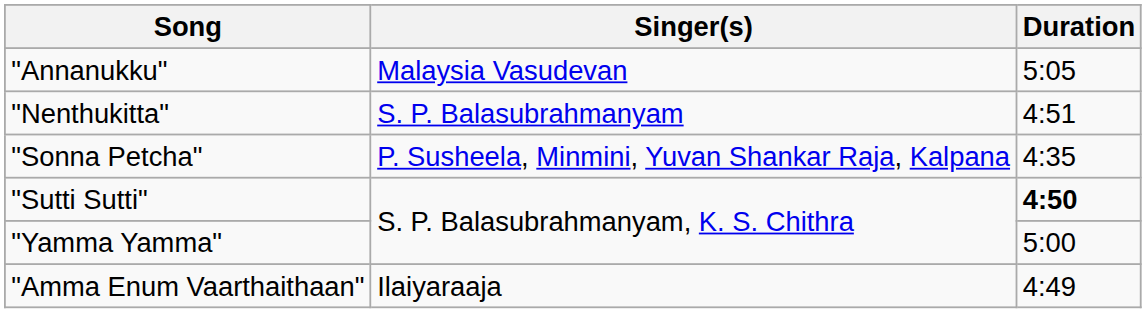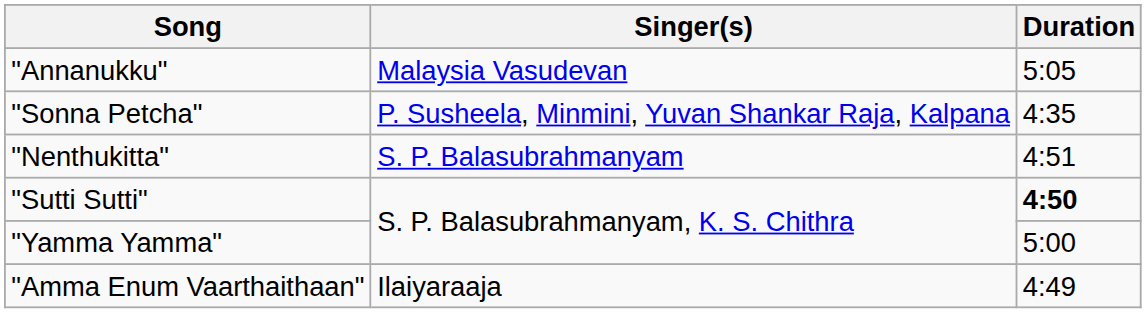rows swapped: "Nenthukitta" <-> "Sonna Petcha"
